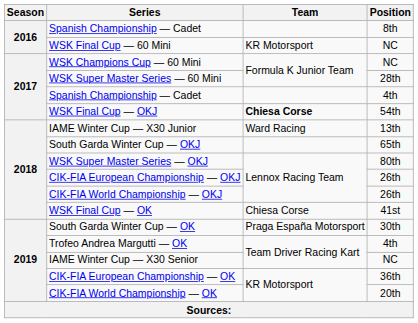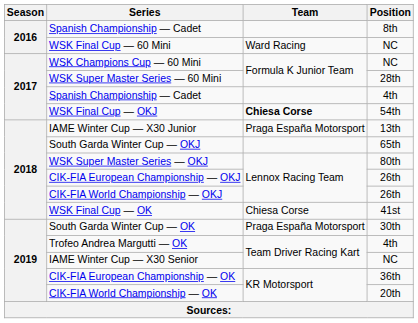WSK Final Cup — 60 Mini | Team: KR Motorsport -> Ward Racing
IAME Winter Cup — X30 Junior | Team: Ward Racing -> Praga España Motorsport
